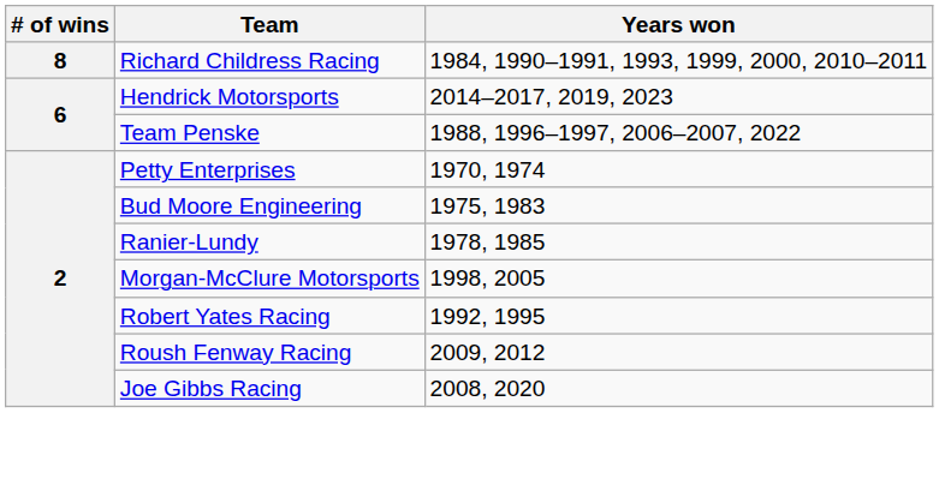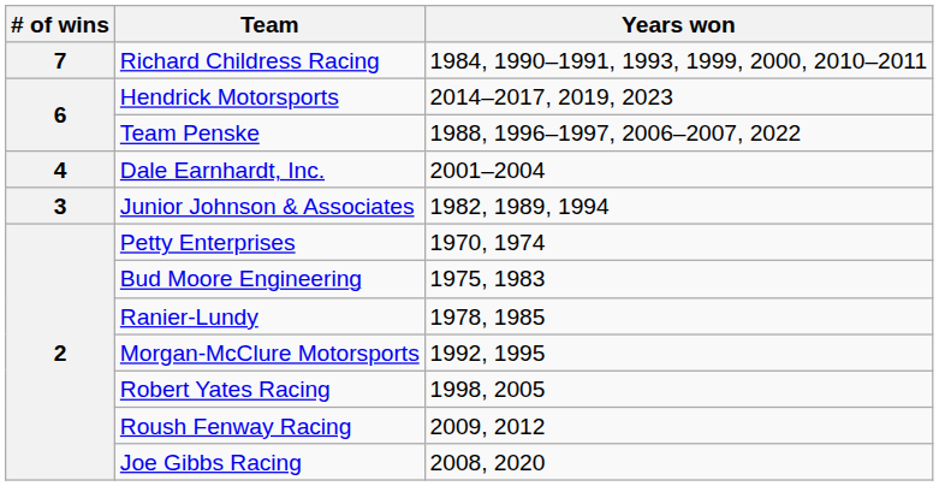Richard Childress Racing | # of wins: 8 -> 7
+ row: 4 | Dale Earnhardt, Inc. | 2001–2004
+ row: 3 | Junior Johnson & Associates | 1982, 1989, 1994
Morgan-McClure Motorsports | Years won: 1998, 2005 -> 1992, 1995
Robert Yates Racing | Years won: 1992, 1995 -> 1998, 2005
